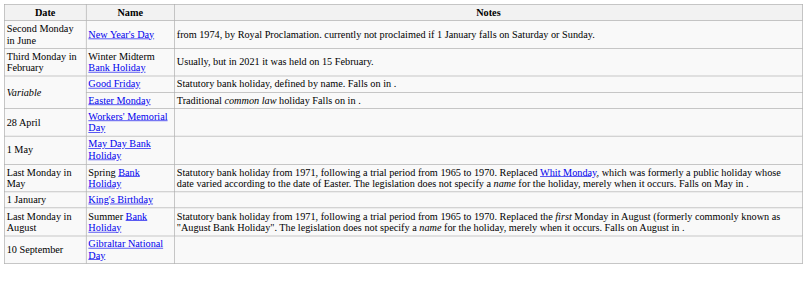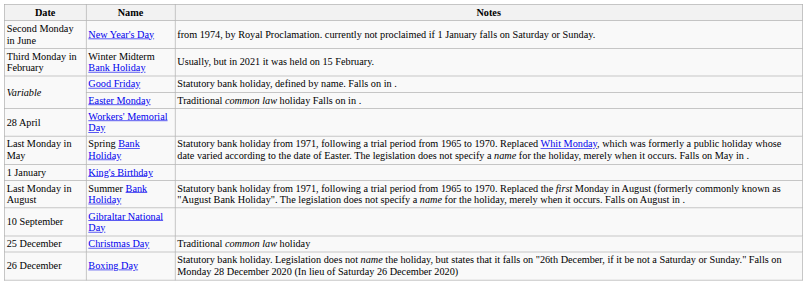- row: 1 May | May Day Bank Holiday
+ row: 25 December | Christmas Day | Traditional common law holiday
+ row: 26 December | Boxing Day | Statutory bank holiday. Legislation does not name the holiday, but states that it falls on "26th December, if it be not a Saturday or Sunday." Falls on Monday 28 December 2020 (In lieu of Saturday 26 December 2020)
